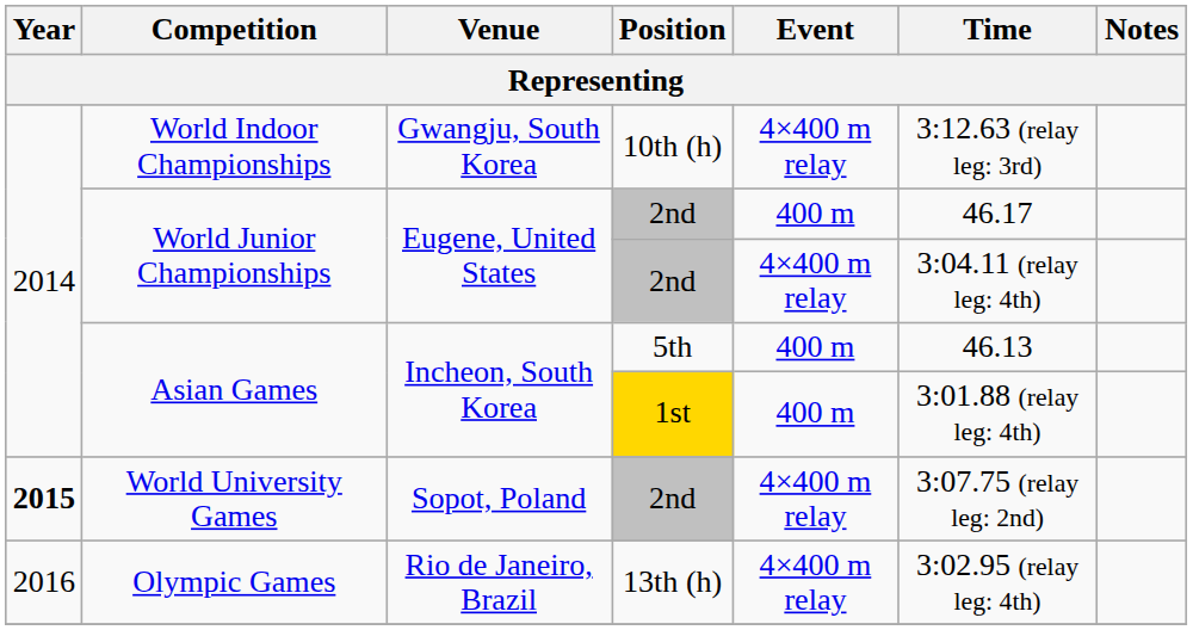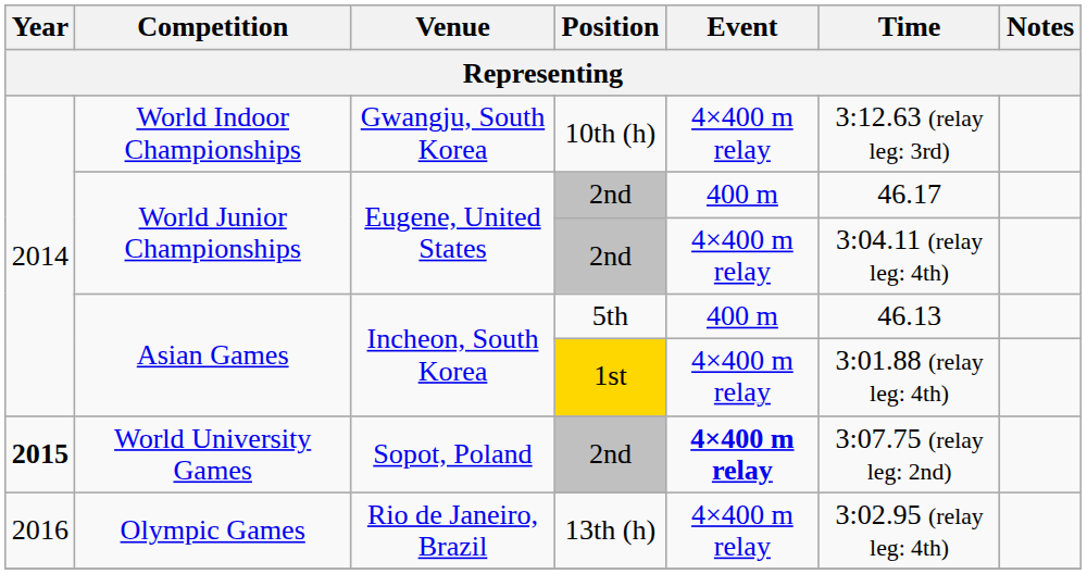Asian Games / 1st | Event: 400 m -> 4×400 m relay
World University Games | Event: normal -> bold
